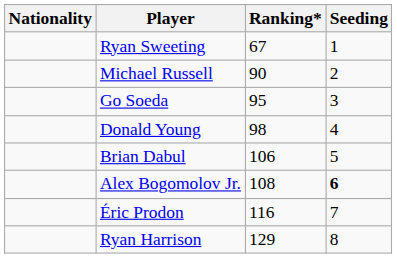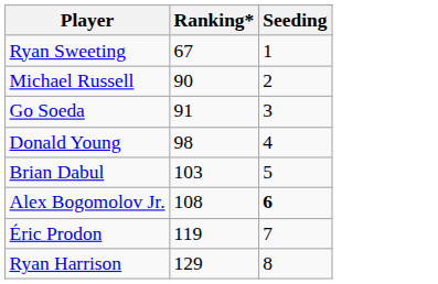- column: Nationality
Go Soeda | Ranking*: 95 -> 91
Brian Dabul | Ranking*: 106 -> 103
Éric Prodon | Ranking*: 116 -> 119
